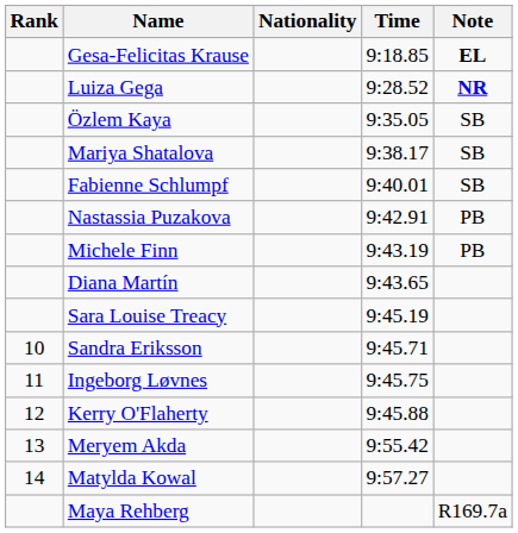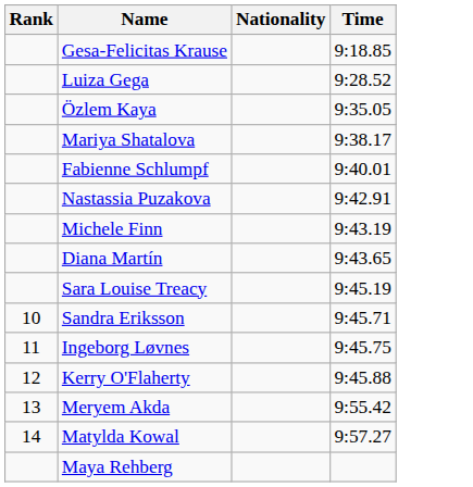- column: Note | EL | NR | SB | SB | SB | PB | PB | R169.7a
